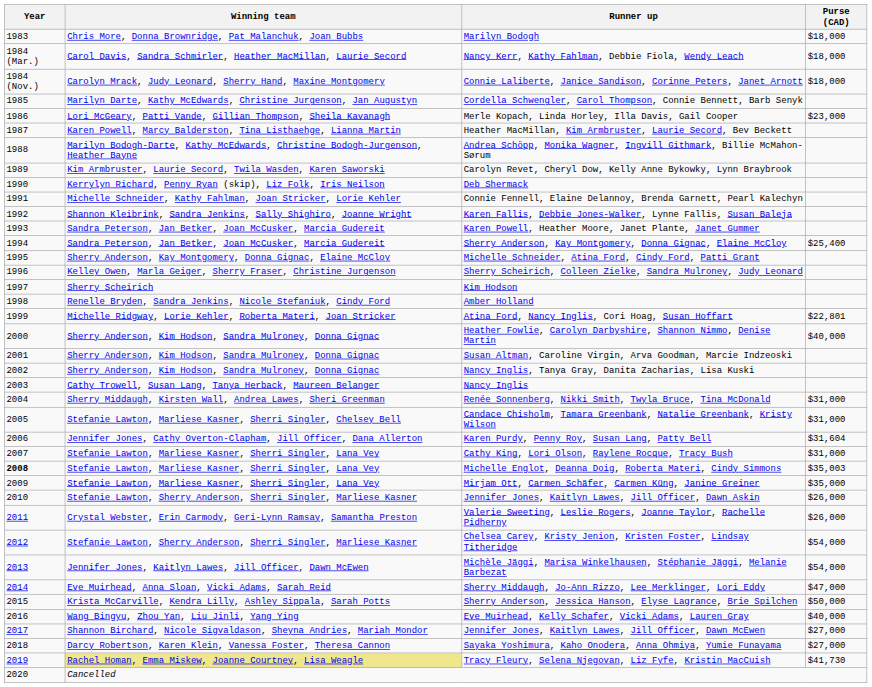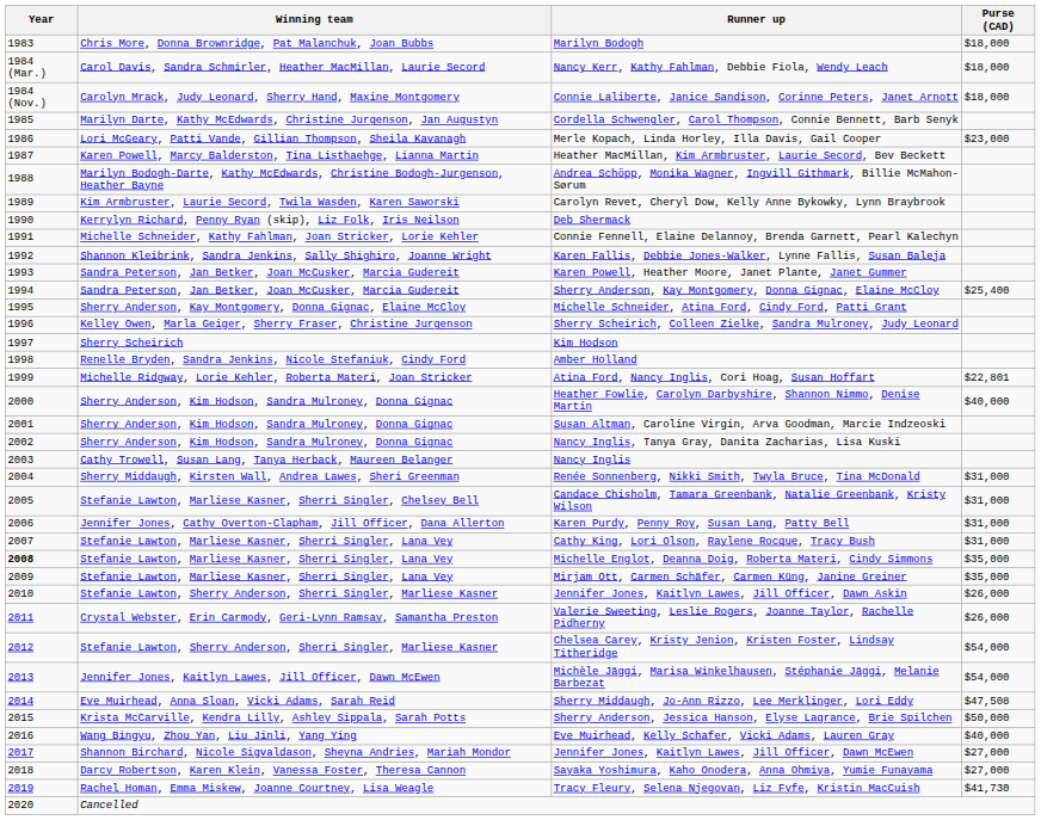Karen Purdy, Penny Roy, Susan Lang, Patty Bell | Purse (CAD): $31,604 -> $31,000
Michelle Englot, Deanna Doig, Roberta Materi, Cindy Simmons | Purse (CAD): $35,003 -> $35,000
Sherry Middaugh, Jo-Ann Rizzo, Lee Merklinger, Lori Eddy | Purse (CAD): $47,000 -> $47,508
Tracy Fleury, Selena Njegovan, Liz Fyfe, Kristin MacCuish | Winning team: khaki background -> no background
